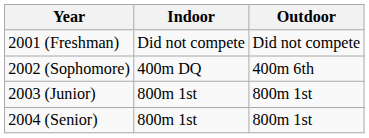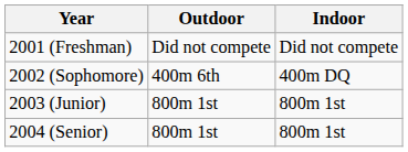columns swapped: Indoor <-> Outdoor
